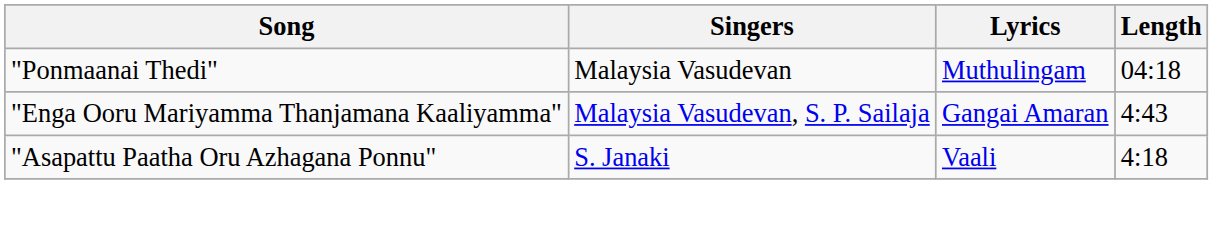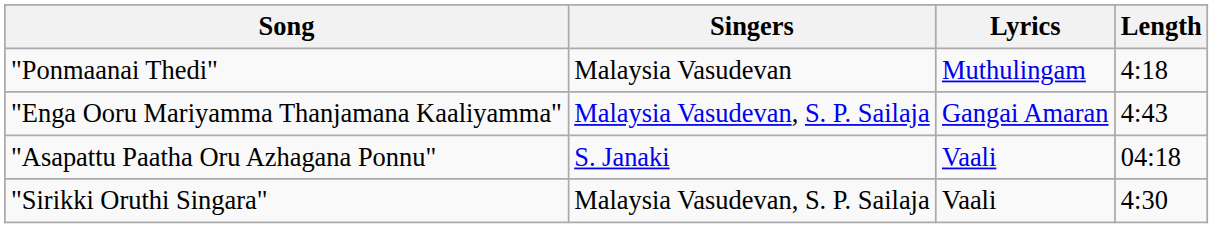"Ponmaanai Thedi" | Length: 04:18 -> 4:18
"Asapattu Paatha Oru Azhagana Ponnu" | Length: 4:18 -> 04:18
+ row: "Sirikki Oruthi Singara" | Malaysia Vasudevan, S. P. Sailaja | Vaali | 4:30
